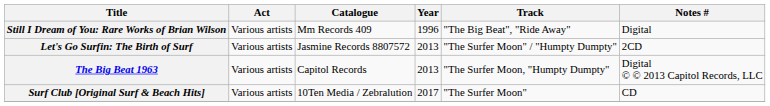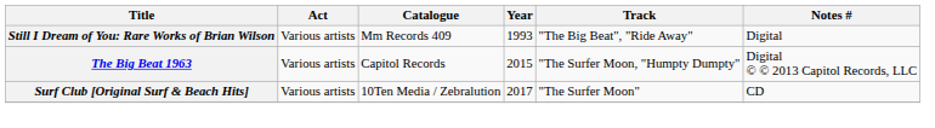Still I Dream of You: Rare Works of Brian Wilson | Year: 1996 -> 1993
- row: Let's Go Surfin: The Birth of Surf | Various artists | Jasmine Records 8807572 | 2013 | "The Surfer Moon" / "Humpty Dumpty" | 2CD
The Big Beat 1963 | Year: 2013 -> 2015
